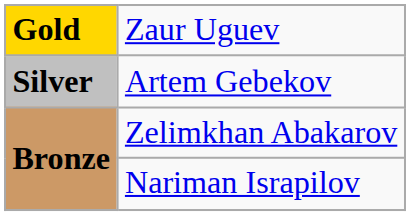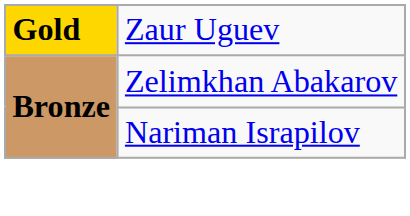- row: Silver | Artem Gebekov
